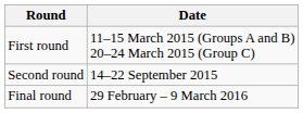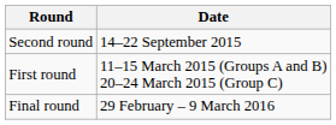rows swapped: First round <-> Second round
